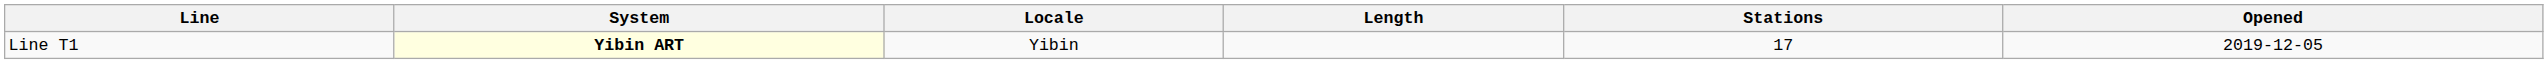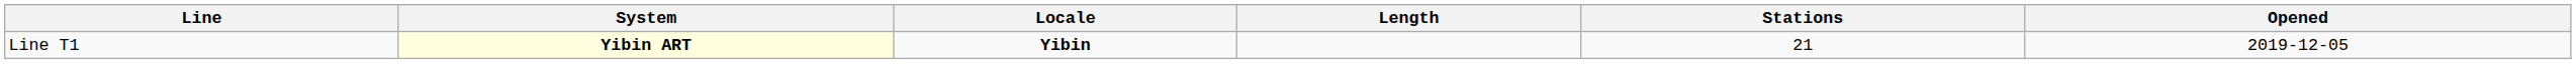Line T1 | Locale: normal -> bold
Line T1 | Stations: 17 -> 21
